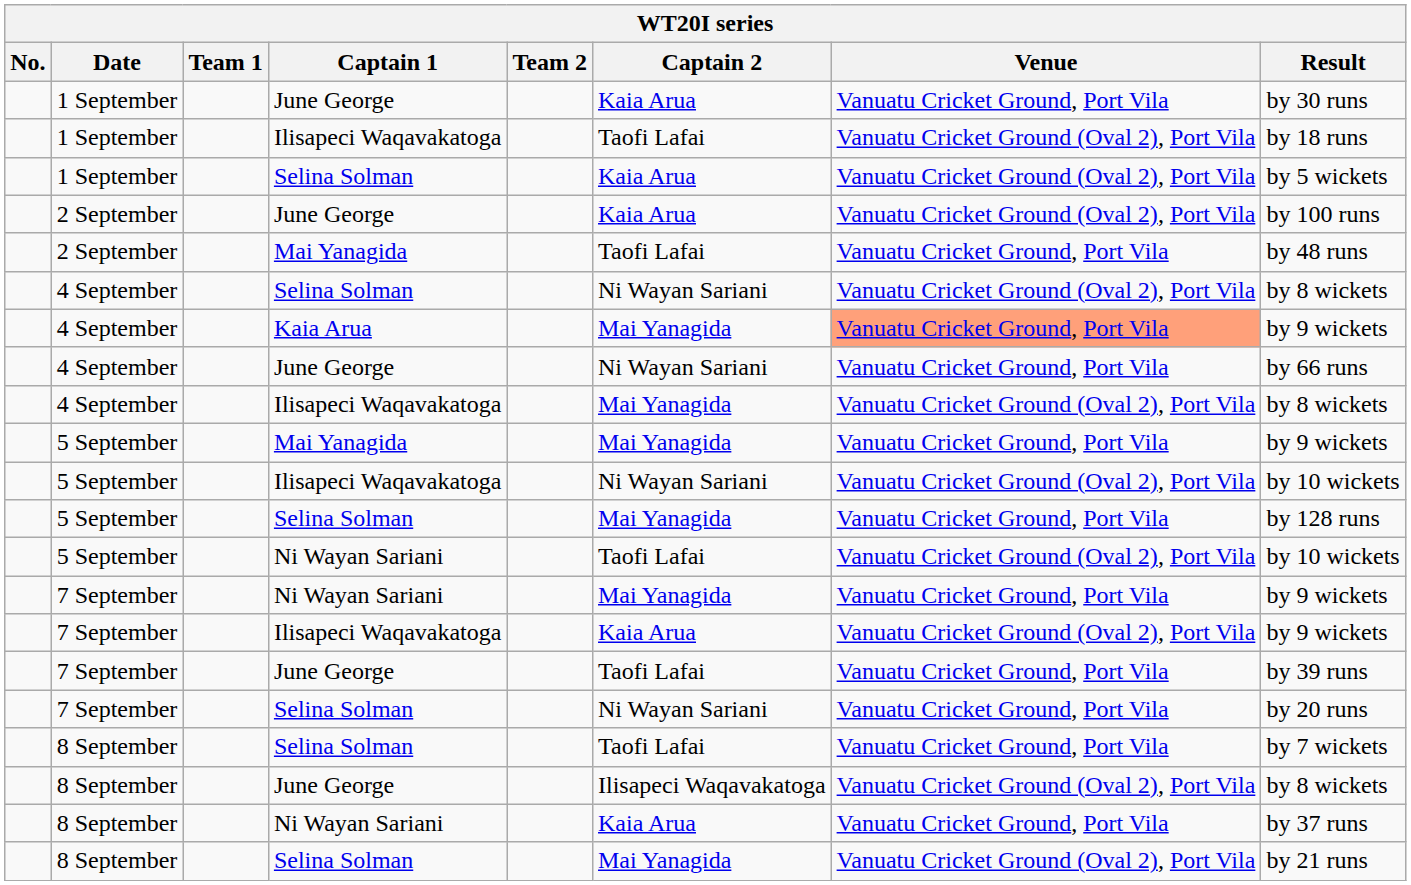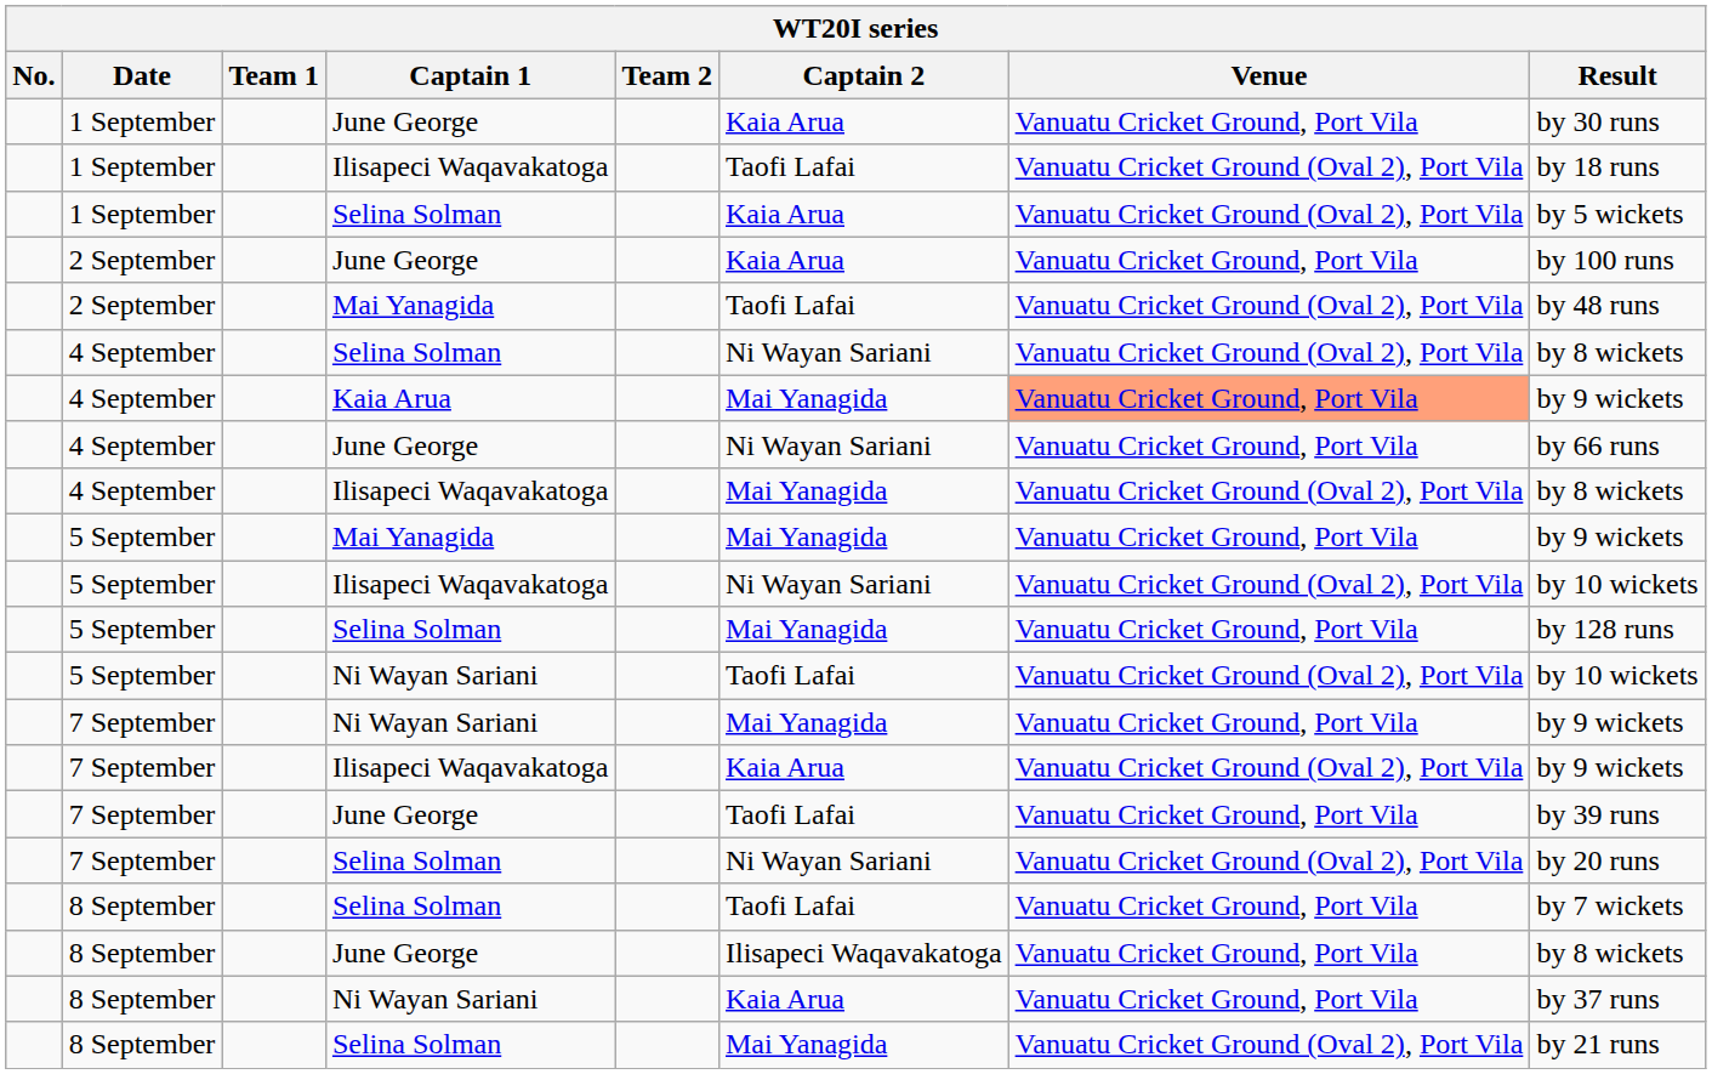2 September / June George | Venue: Vanuatu Cricket Ground (Oval 2), Port Vila -> Vanuatu Cricket Ground, Port Vila
2 September / Mai Yanagida | Venue: Vanuatu Cricket Ground, Port Vila -> Vanuatu Cricket Ground (Oval 2), Port Vila
7 September / Selina Solman | Venue: Vanuatu Cricket Ground, Port Vila -> Vanuatu Cricket Ground (Oval 2), Port Vila
8 September / June George | Venue: Vanuatu Cricket Ground (Oval 2), Port Vila -> Vanuatu Cricket Ground, Port Vila
